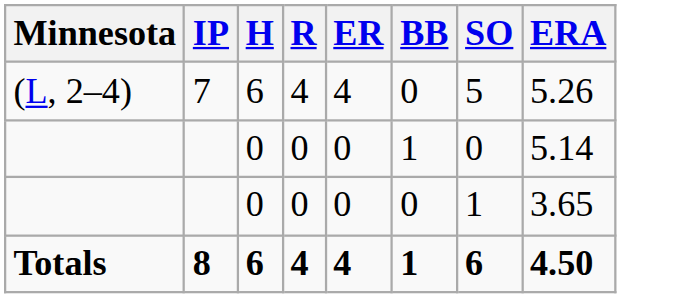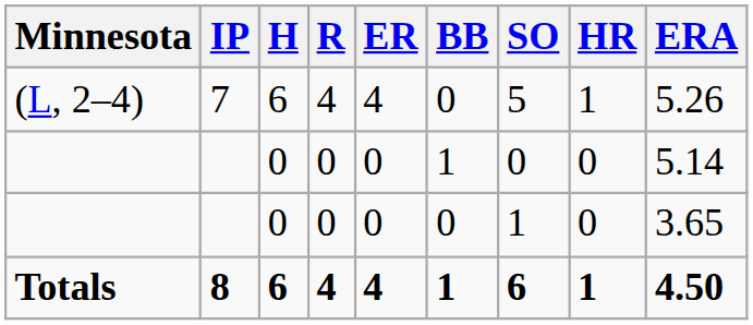+ column: HR | 1 | 0 | 0 | 1
